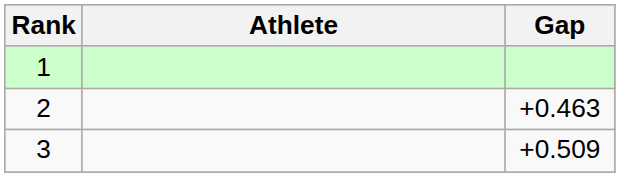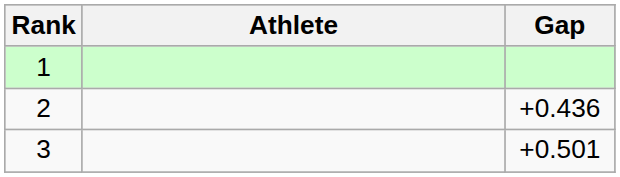2 | Gap: +0.463 -> +0.436
3 | Gap: +0.509 -> +0.501
